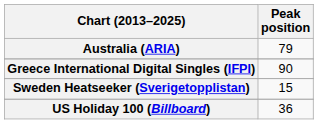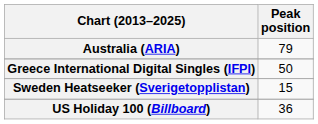Greece International Digital Singles (IFPI) | Peak position: 90 -> 50
